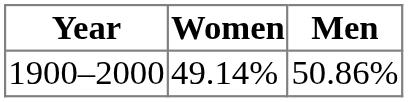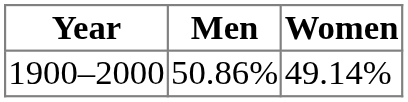columns swapped: Women <-> Men
